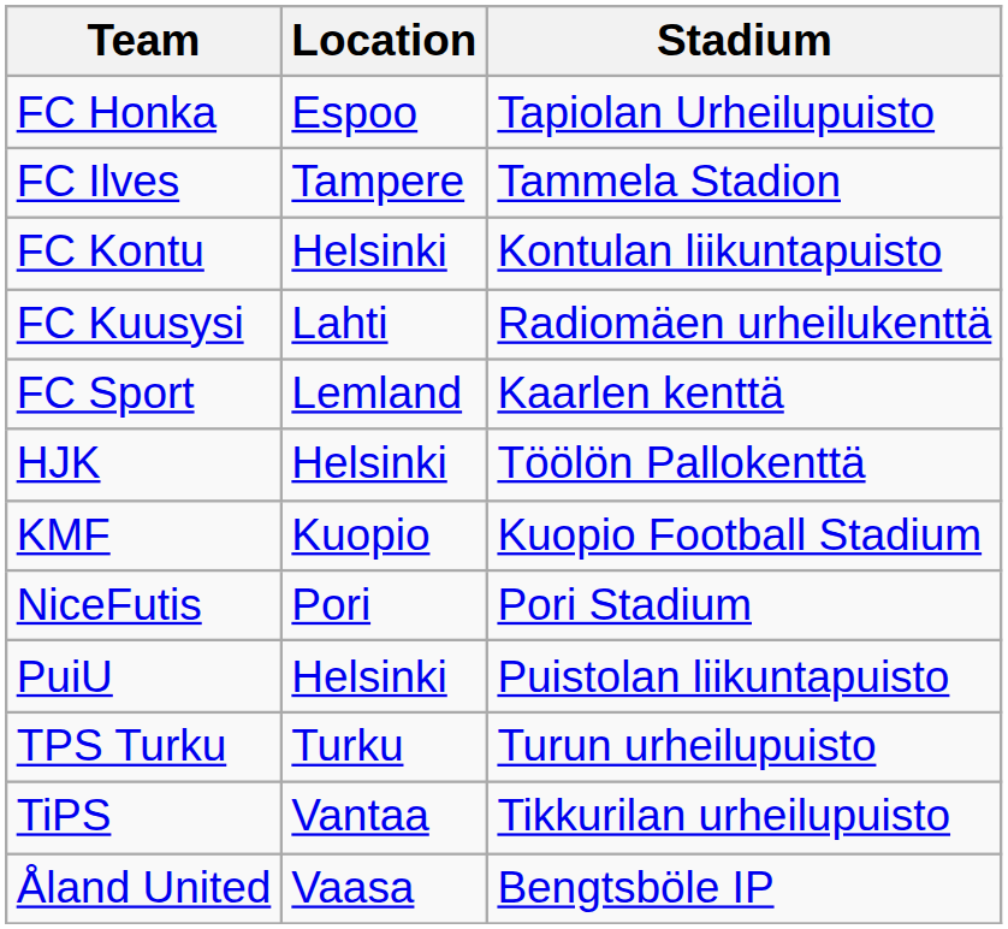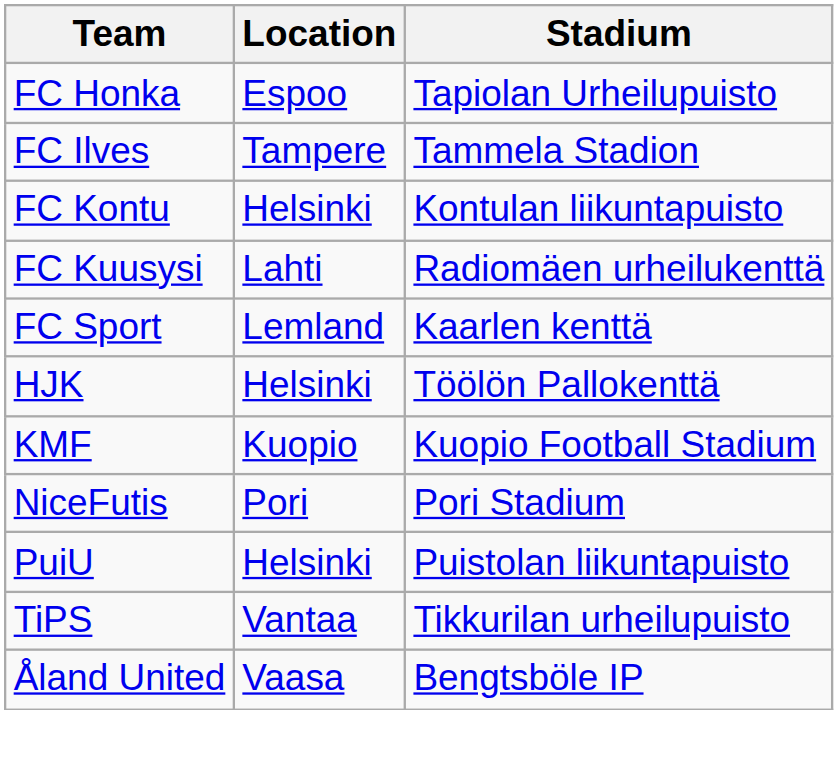- row: TPS Turku | Turku | Turun urheilupuisto
